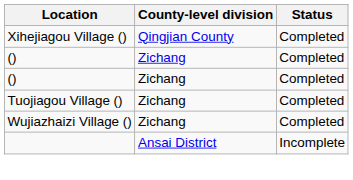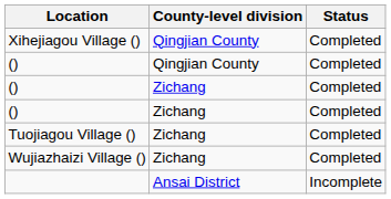+ row: () | Qingjian County | Completed
